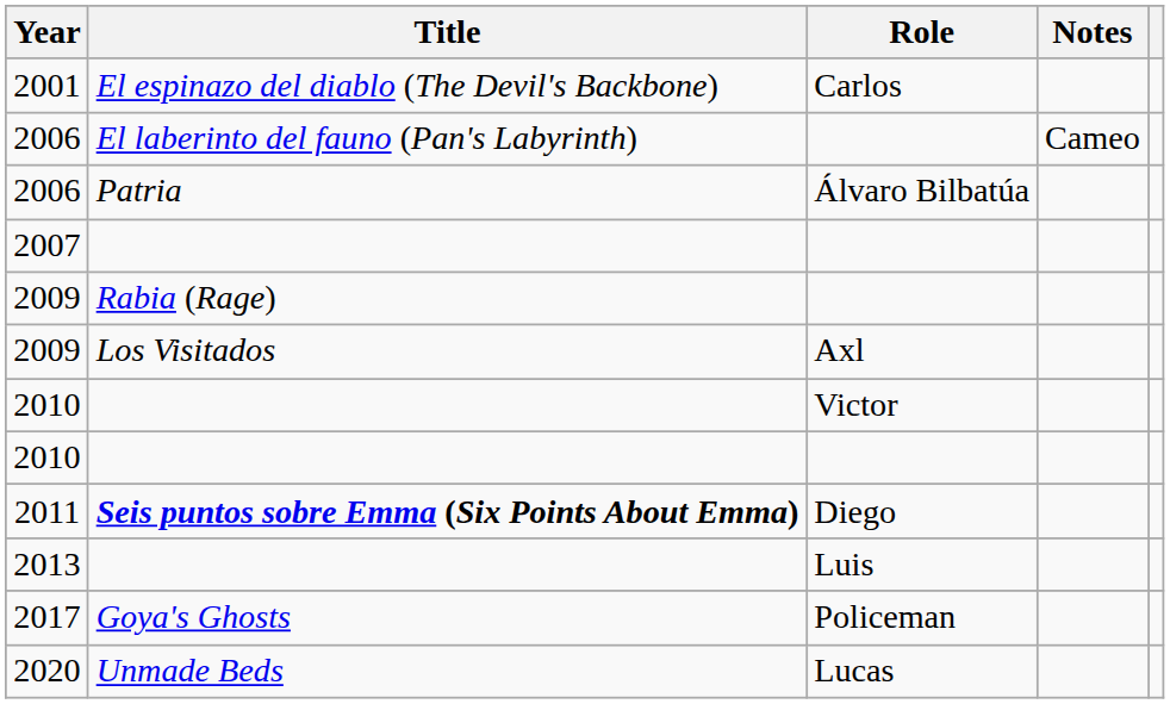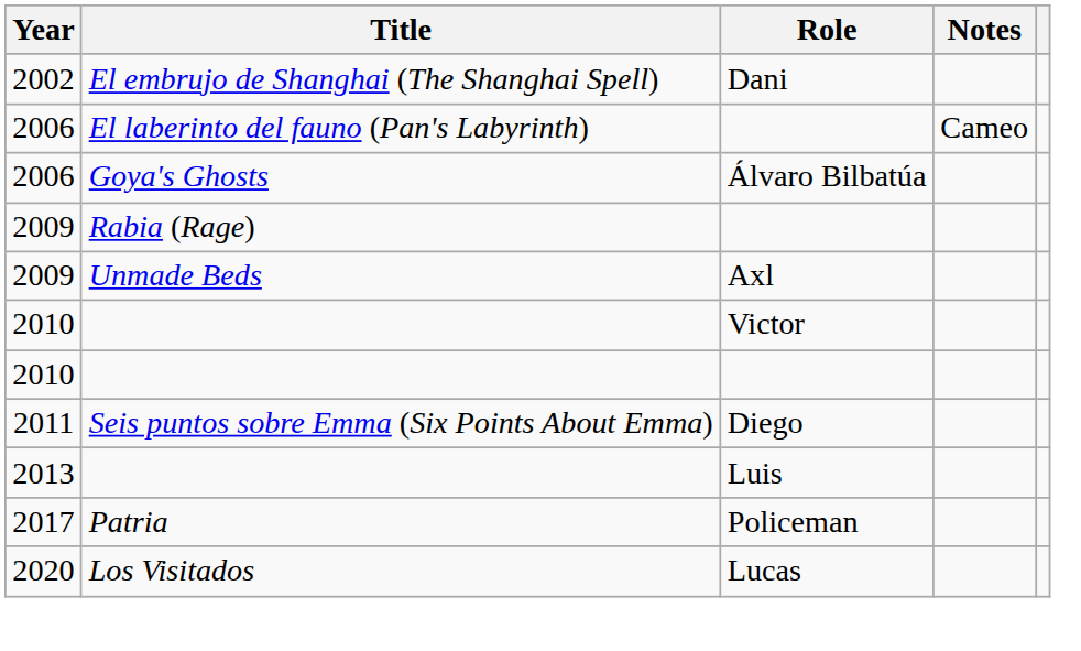- row: 2001 | El espinazo del diablo (The Devil's Backbone) | Carlos
+ row: 2002 | El embrujo de Shanghai (The Shanghai Spell) | Dani
2006 / Álvaro Bilbatúa | Title: Patria -> Goya's Ghosts
- row: 2007
2009 / Axl | Title: Los Visitados -> Unmade Beds
2011 | Title: bold -> normal
2017 | Title: Goya's Ghosts -> Patria
2020 | Title: Unmade Beds -> Los Visitados
